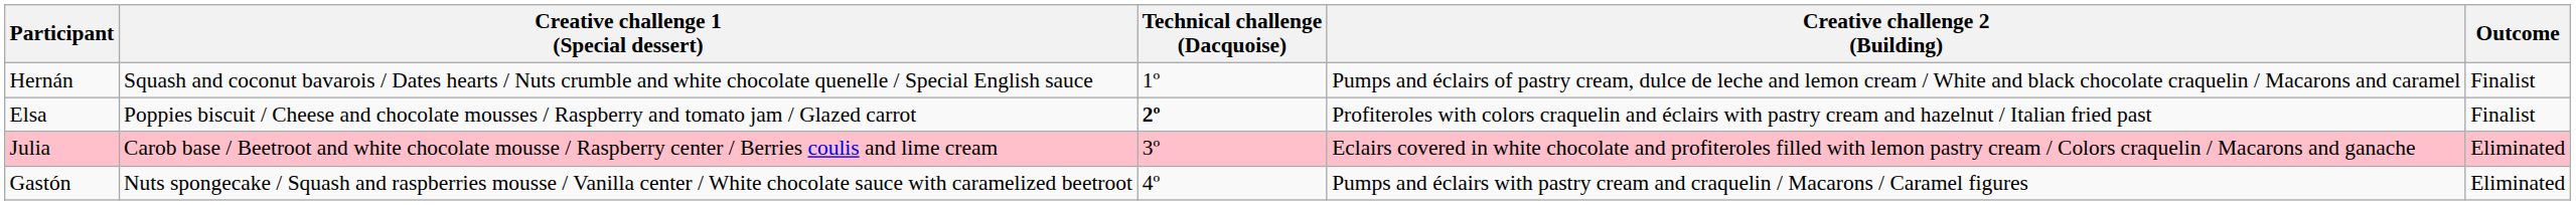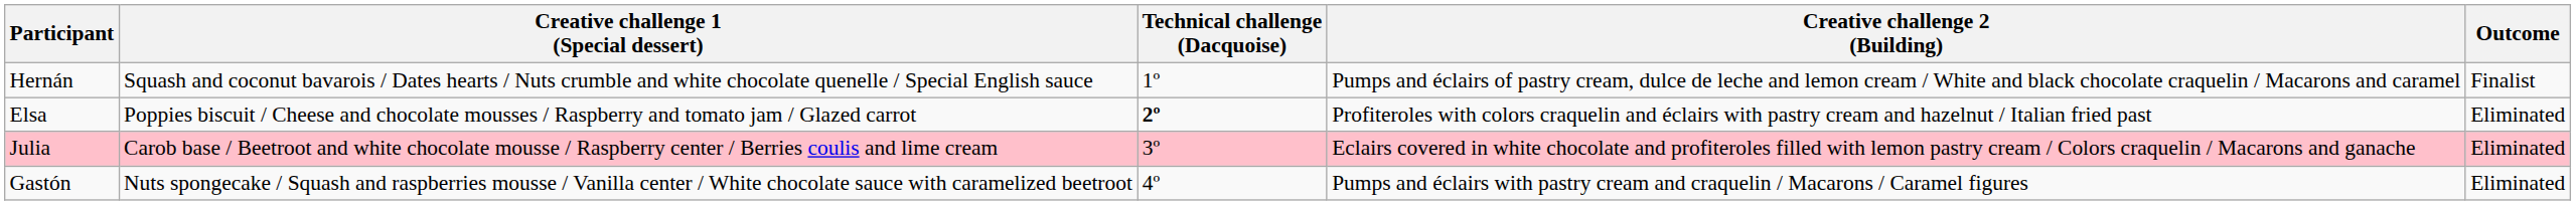Elsa | Outcome: Finalist -> Eliminated
